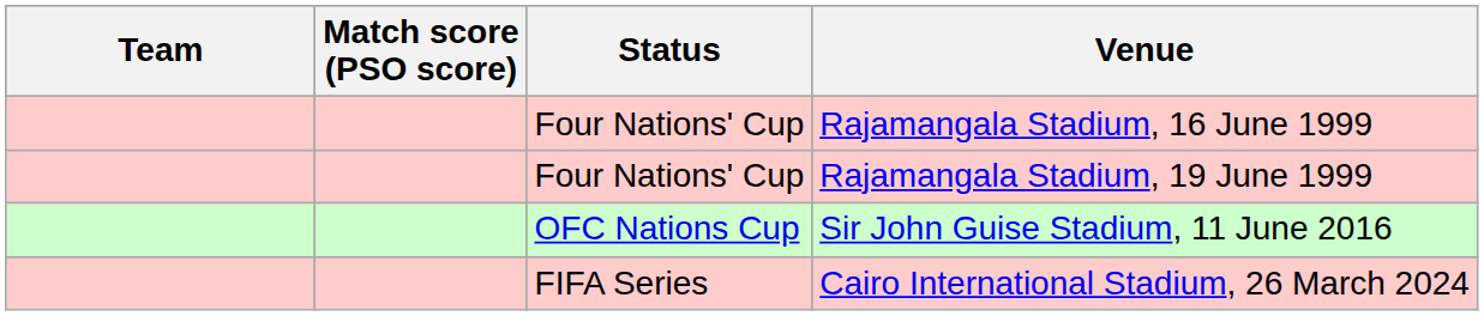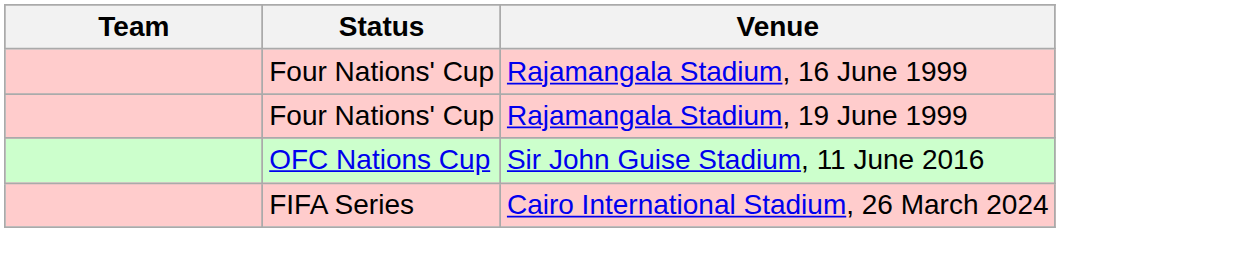- column: Match score (PSO score)
